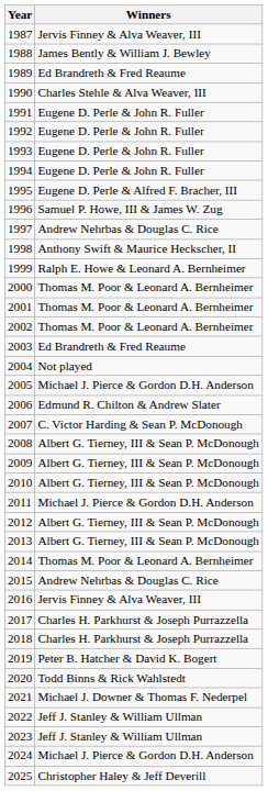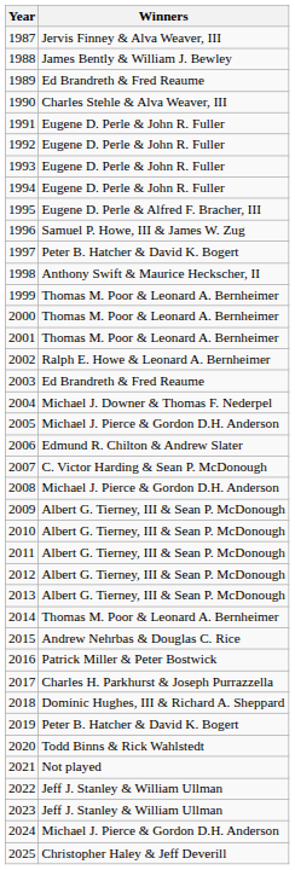1997 | Winners: Andrew Nehrbas & Douglas C. Rice -> Peter B. Hatcher & David K. Bogert
1999 | Winners: Ralph E. Howe & Leonard A. Bernheimer -> Thomas M. Poor & Leonard A. Bernheimer
2002 | Winners: Thomas M. Poor & Leonard A. Bernheimer -> Ralph E. Howe & Leonard A. Bernheimer
2004 | Winners: Not played -> Michael J. Downer & Thomas F. Nederpel
2008 | Winners: Albert G. Tierney, III & Sean P. McDonough -> Michael J. Pierce & Gordon D.H. Anderson
2011 | Winners: Michael J. Pierce & Gordon D.H. Anderson -> Albert G. Tierney, III & Sean P. McDonough
2016 | Winners: Jervis Finney & Alva Weaver, III -> Patrick Miller & Peter Bostwick
2018 | Winners: Charles H. Parkhurst & Joseph Purrazzella -> Dominic Hughes, III & Richard A. Sheppard
2021 | Winners: Michael J. Downer & Thomas F. Nederpel -> Not played
